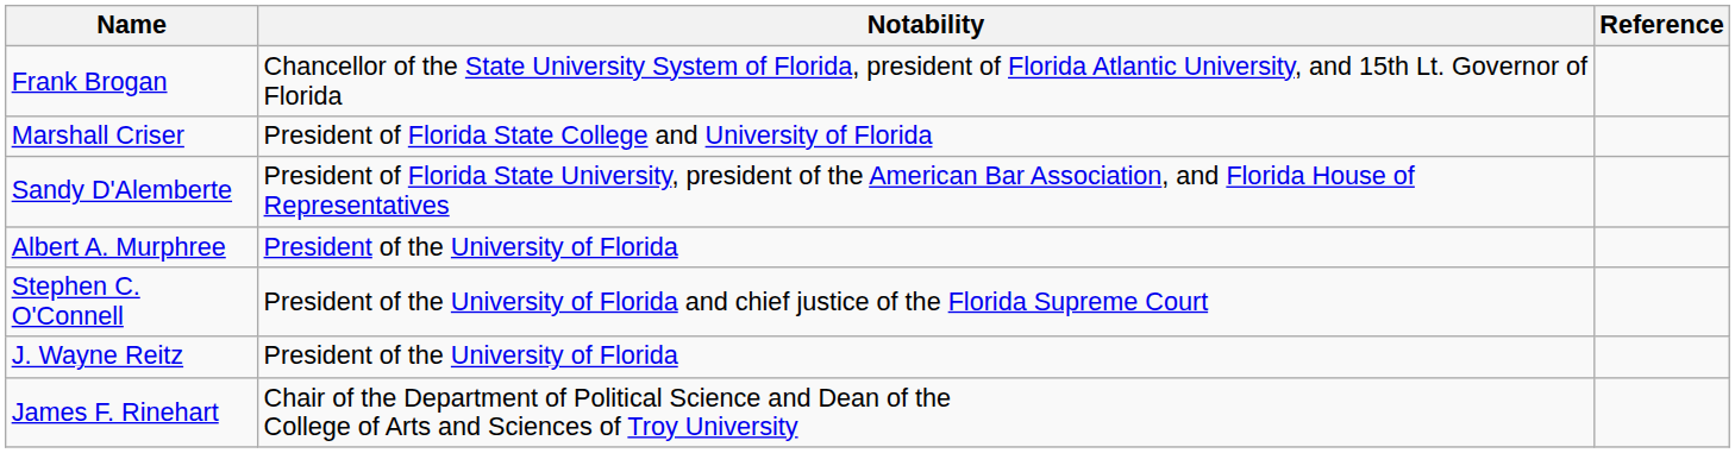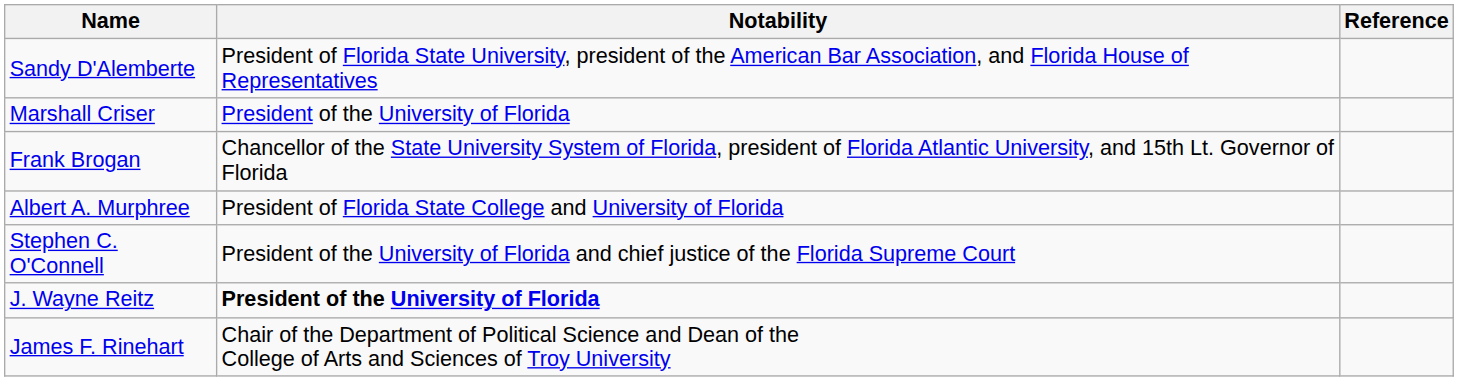rows swapped: Frank Brogan <-> Sandy D'Alemberte
Marshall Criser | Notability: President of Florida State College and University of Florida -> President of the University of Florida
Albert A. Murphree | Notability: President of the University of Florida -> President of Florida State College and University of Florida
J. Wayne Reitz | Notability: normal -> bold
